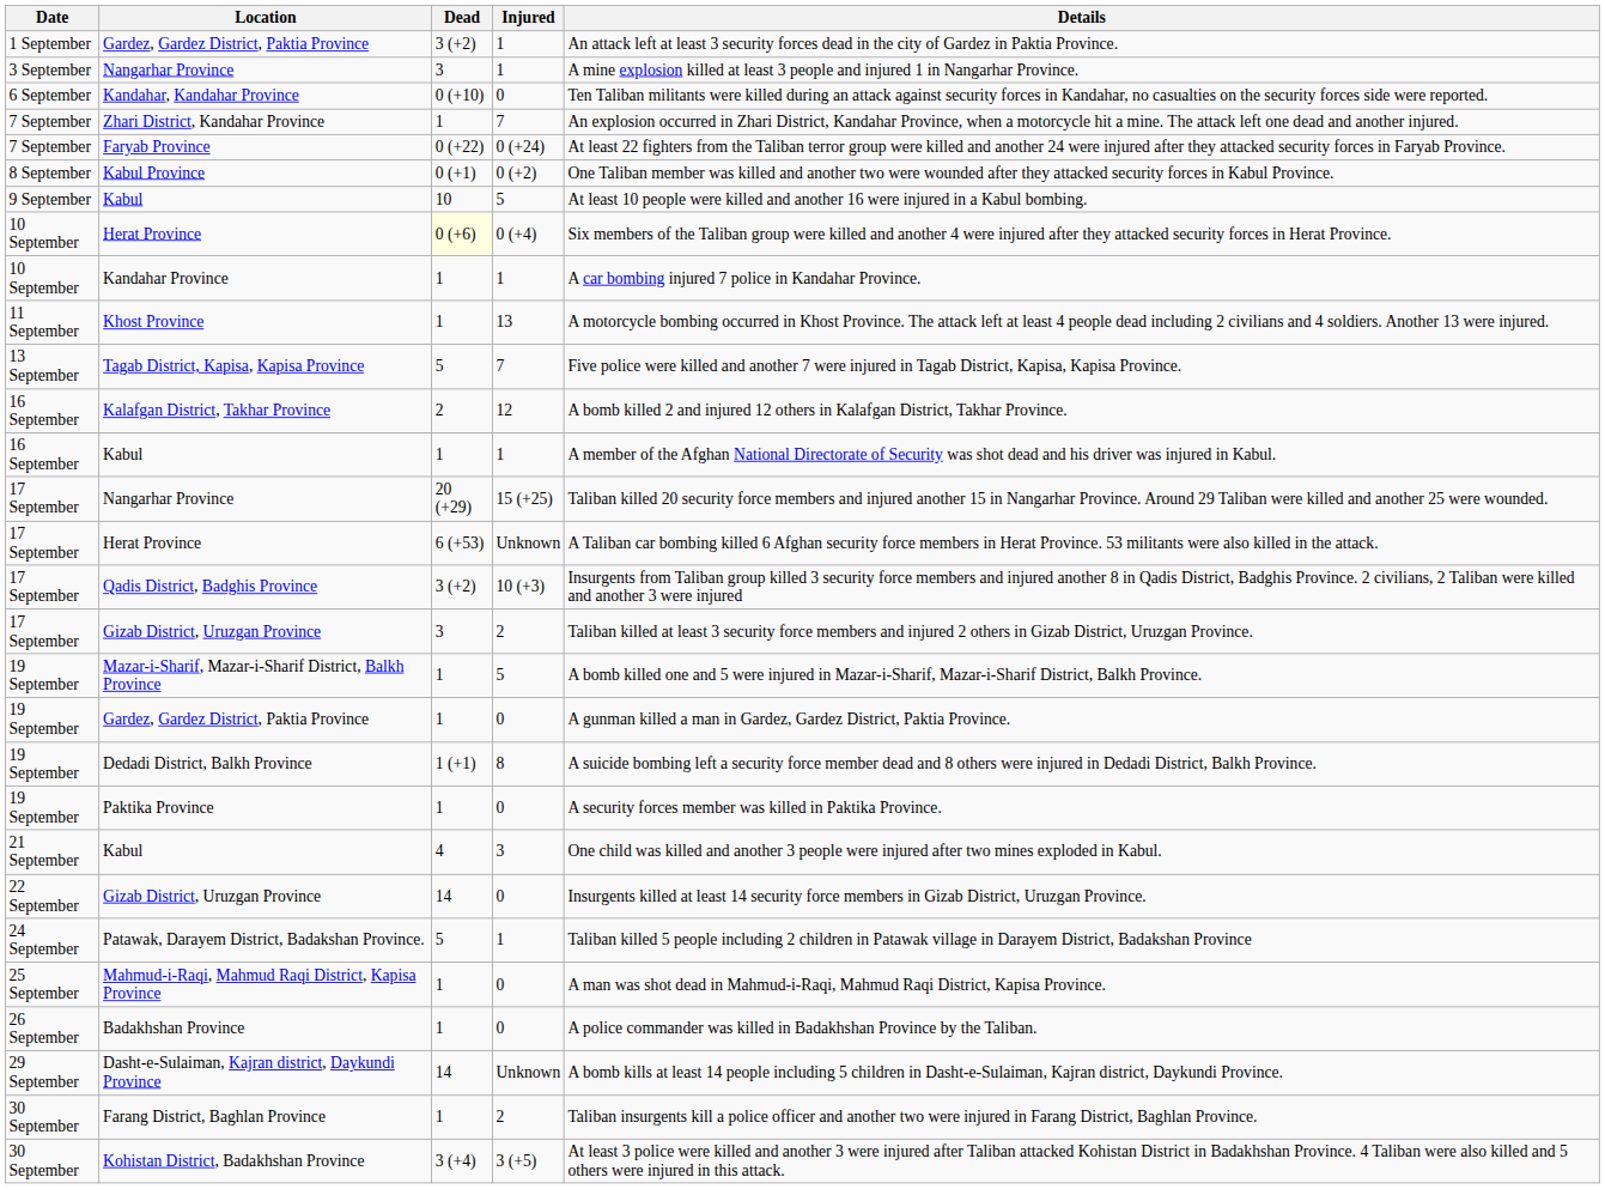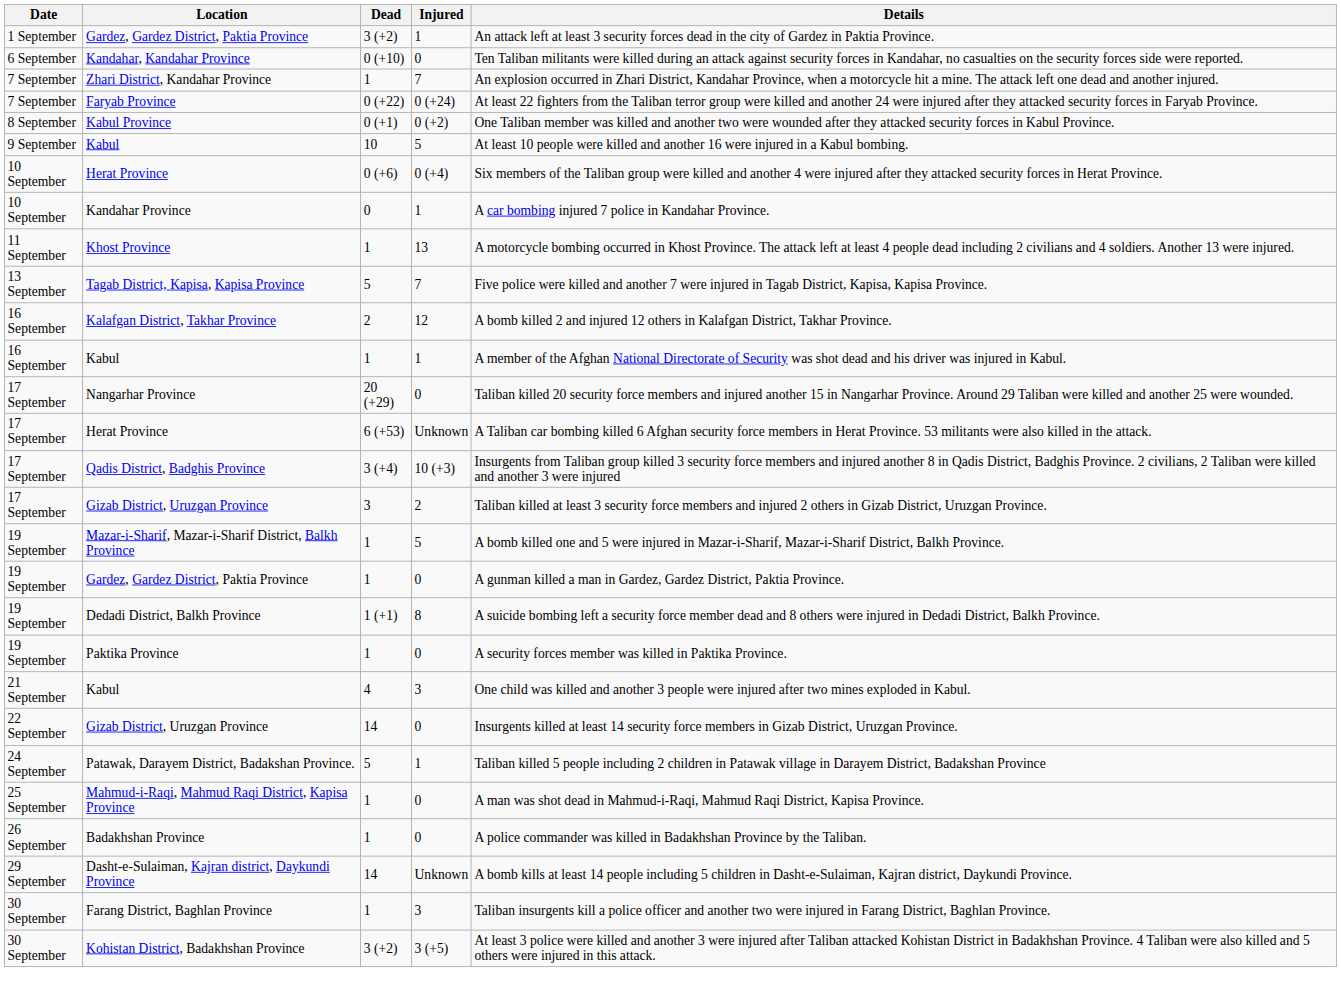- row: 3 September | Nangarhar Province | 3 | 1 | A mine explosion killed at least 3 people and injured 1 in Nangarhar Province.
10 September / Herat Province | Dead: lightyellow background -> no background
Kandahar Province | Dead: 1 -> 0
17 September / Nangarhar Province | Injured: 15 (+25) -> 0
Qadis District, Badghis Province | Dead: 3 (+2) -> 3 (+4)
Farang District, Baghlan Province | Injured: 2 -> 3
Kohistan District, Badakhshan Province | Dead: 3 (+4) -> 3 (+2)
